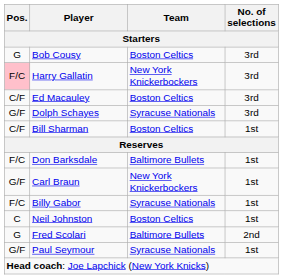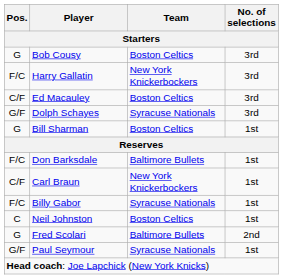Harry Gallatin | Pos.: pink background -> no background
Bill Sharman | Pos.: C/F -> G
Carl Braun | Pos.: G/F -> C/F
